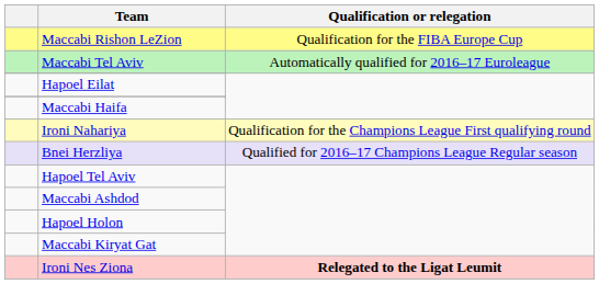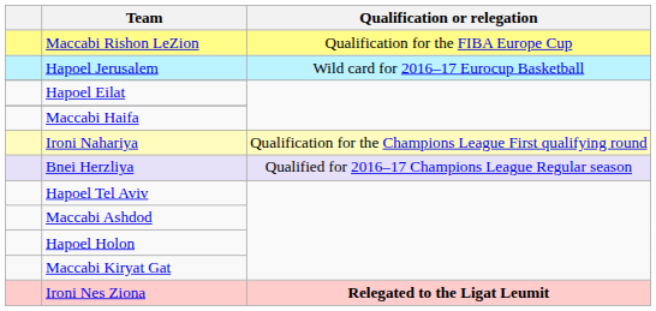+ row: Hapoel Jerusalem | Wild card for 2016–17 Eurocup Basketball
- row: Maccabi Tel Aviv | Automatically qualified for 2016–17 Euroleague
